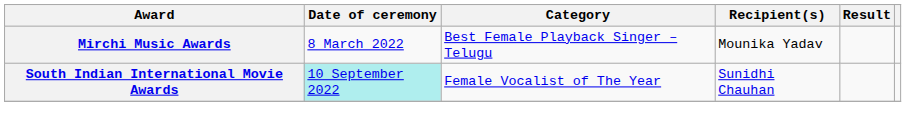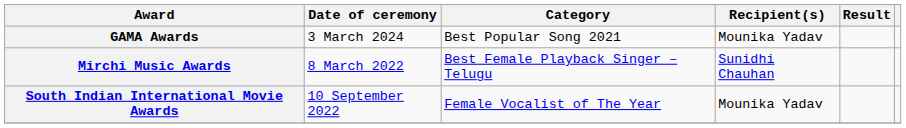+ row: GAMA Awards | 3 March 2024 | Best Popular Song 2021 | Mounika Yadav
Mirchi Music Awards | Recipient(s): Mounika Yadav -> Sunidhi Chauhan
South Indian International Movie Awards | Date of ceremony: paleturquoise background -> no background
South Indian International Movie Awards | Recipient(s): Sunidhi Chauhan -> Mounika Yadav
